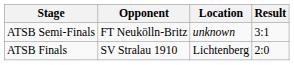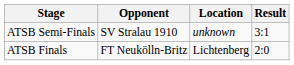ATSB Semi-Finals | Opponent: FT Neukölln-Britz -> SV Stralau 1910
ATSB Finals | Opponent: SV Stralau 1910 -> FT Neukölln-Britz
